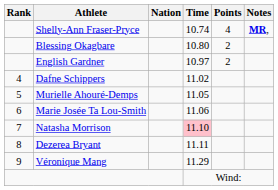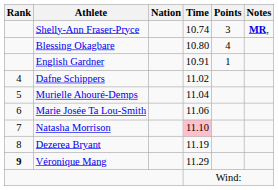Shelly-Ann Fraser-Pryce | Points: 4 -> 3
Blessing Okagbare | Points: 2 -> 4
English Gardner | Time: 10.97 -> 10.91
English Gardner | Points: 2 -> 1
Murielle Ahouré-Demps | Time: 11.05 -> 11.04
Dezerea Bryant | Time: 11.11 -> 11.19
Véronique Mang | Rank: normal -> bold
